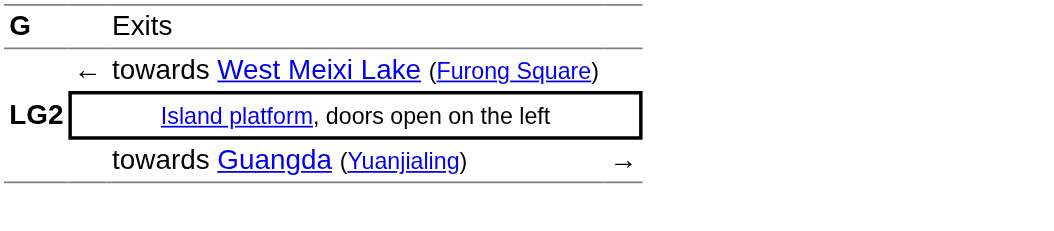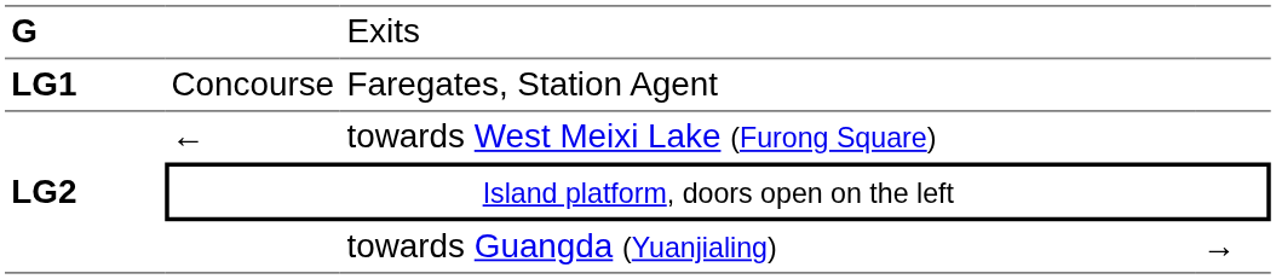+ row: LG1 | Concourse | Faregates, Station Agent
